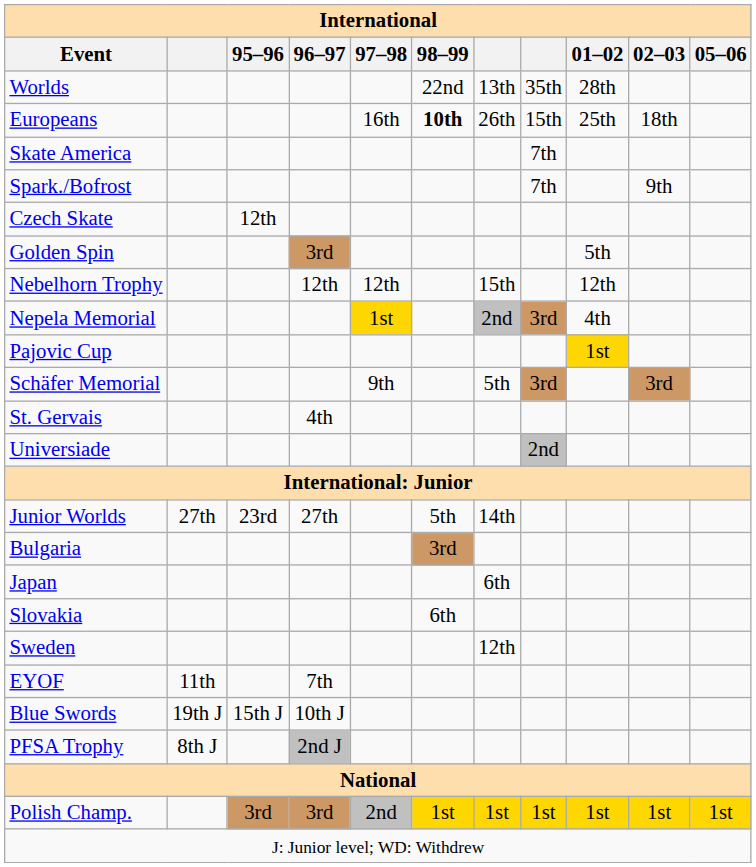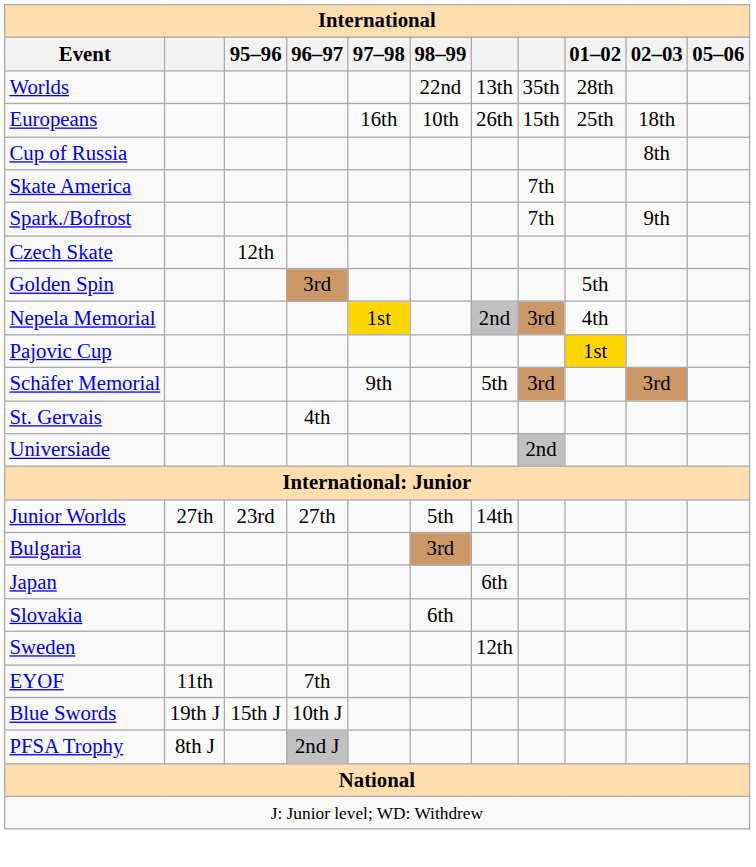Europeans | 98–99: bold -> normal
+ row: Cup of Russia | 8th
- row: Nebelhorn Trophy | 12th | 12th | 15th | 12th
- row: Polish Champ. | 3rd | 3rd | 2nd | 1st | 1st | 1st | 1st | 1st | 1st
